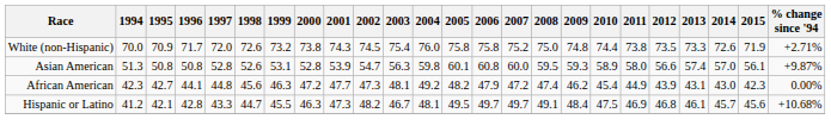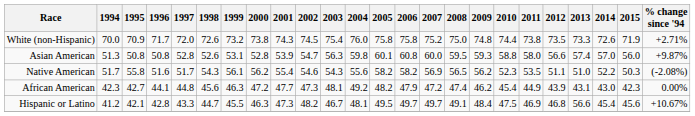Asian American | 2010: 58.9 -> 58.8
Asian American | 2015: 56.1 -> 56.0
+ row: Native American | 51.7 | 55.8 | 51.6 | 51.7 | 54.3 | 56.1 | 56.2 | 55.4 | 54.6 | 54.3 | 55.6 | 58.2 | 58.2 | 56.9 | 56.5 | 56.2 | 52.3 | 53.5 | 51.1 | 51.0 | 52.2 | 50.3 | (-2.08%)
Hispanic or Latino | 2013: 46.1 -> 56.6
Hispanic or Latino | 2014: 45.7 -> 45.4
Hispanic or Latino | % change since '94: +10.68% -> +10.67%
